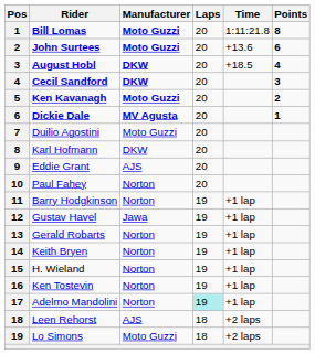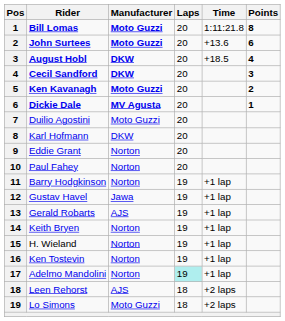Eddie Grant | Manufacturer: AJS -> Norton
Gerald Robarts | Manufacturer: Norton -> AJS
